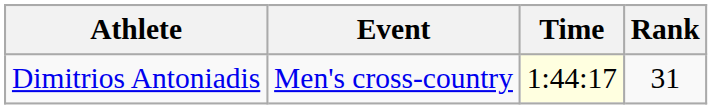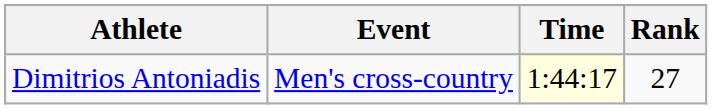Dimitrios Antoniadis | Rank: 31 -> 27
